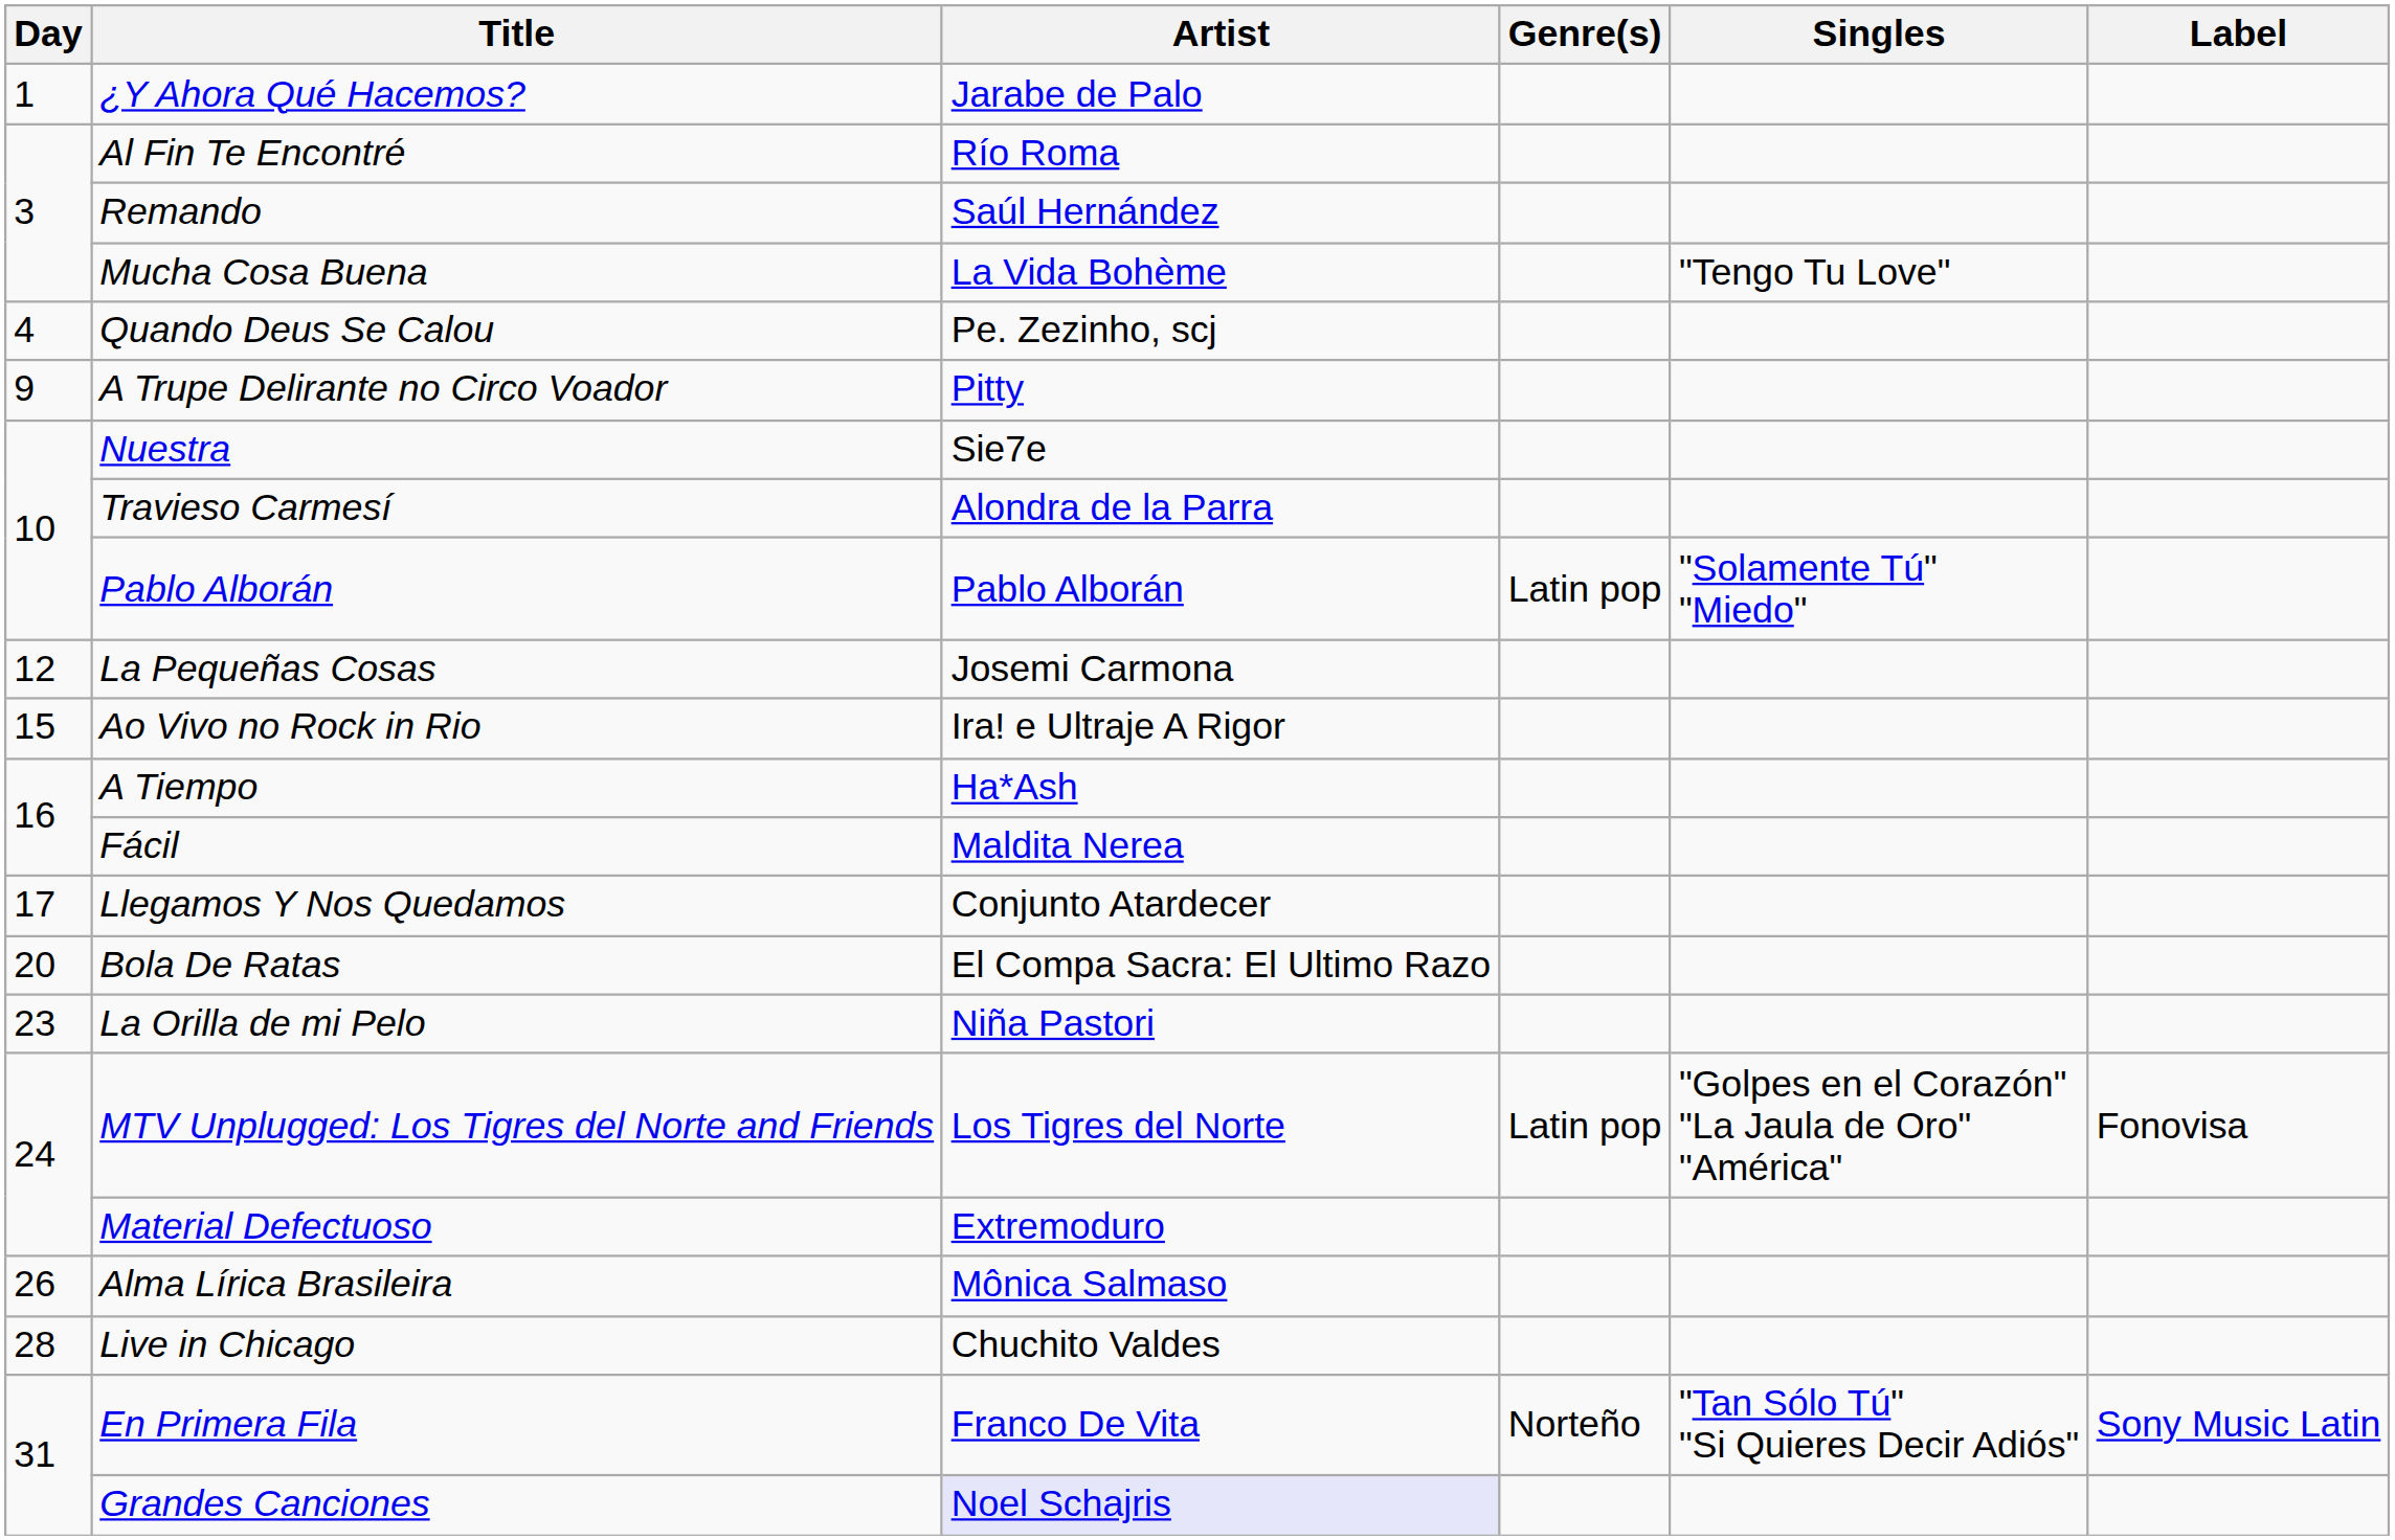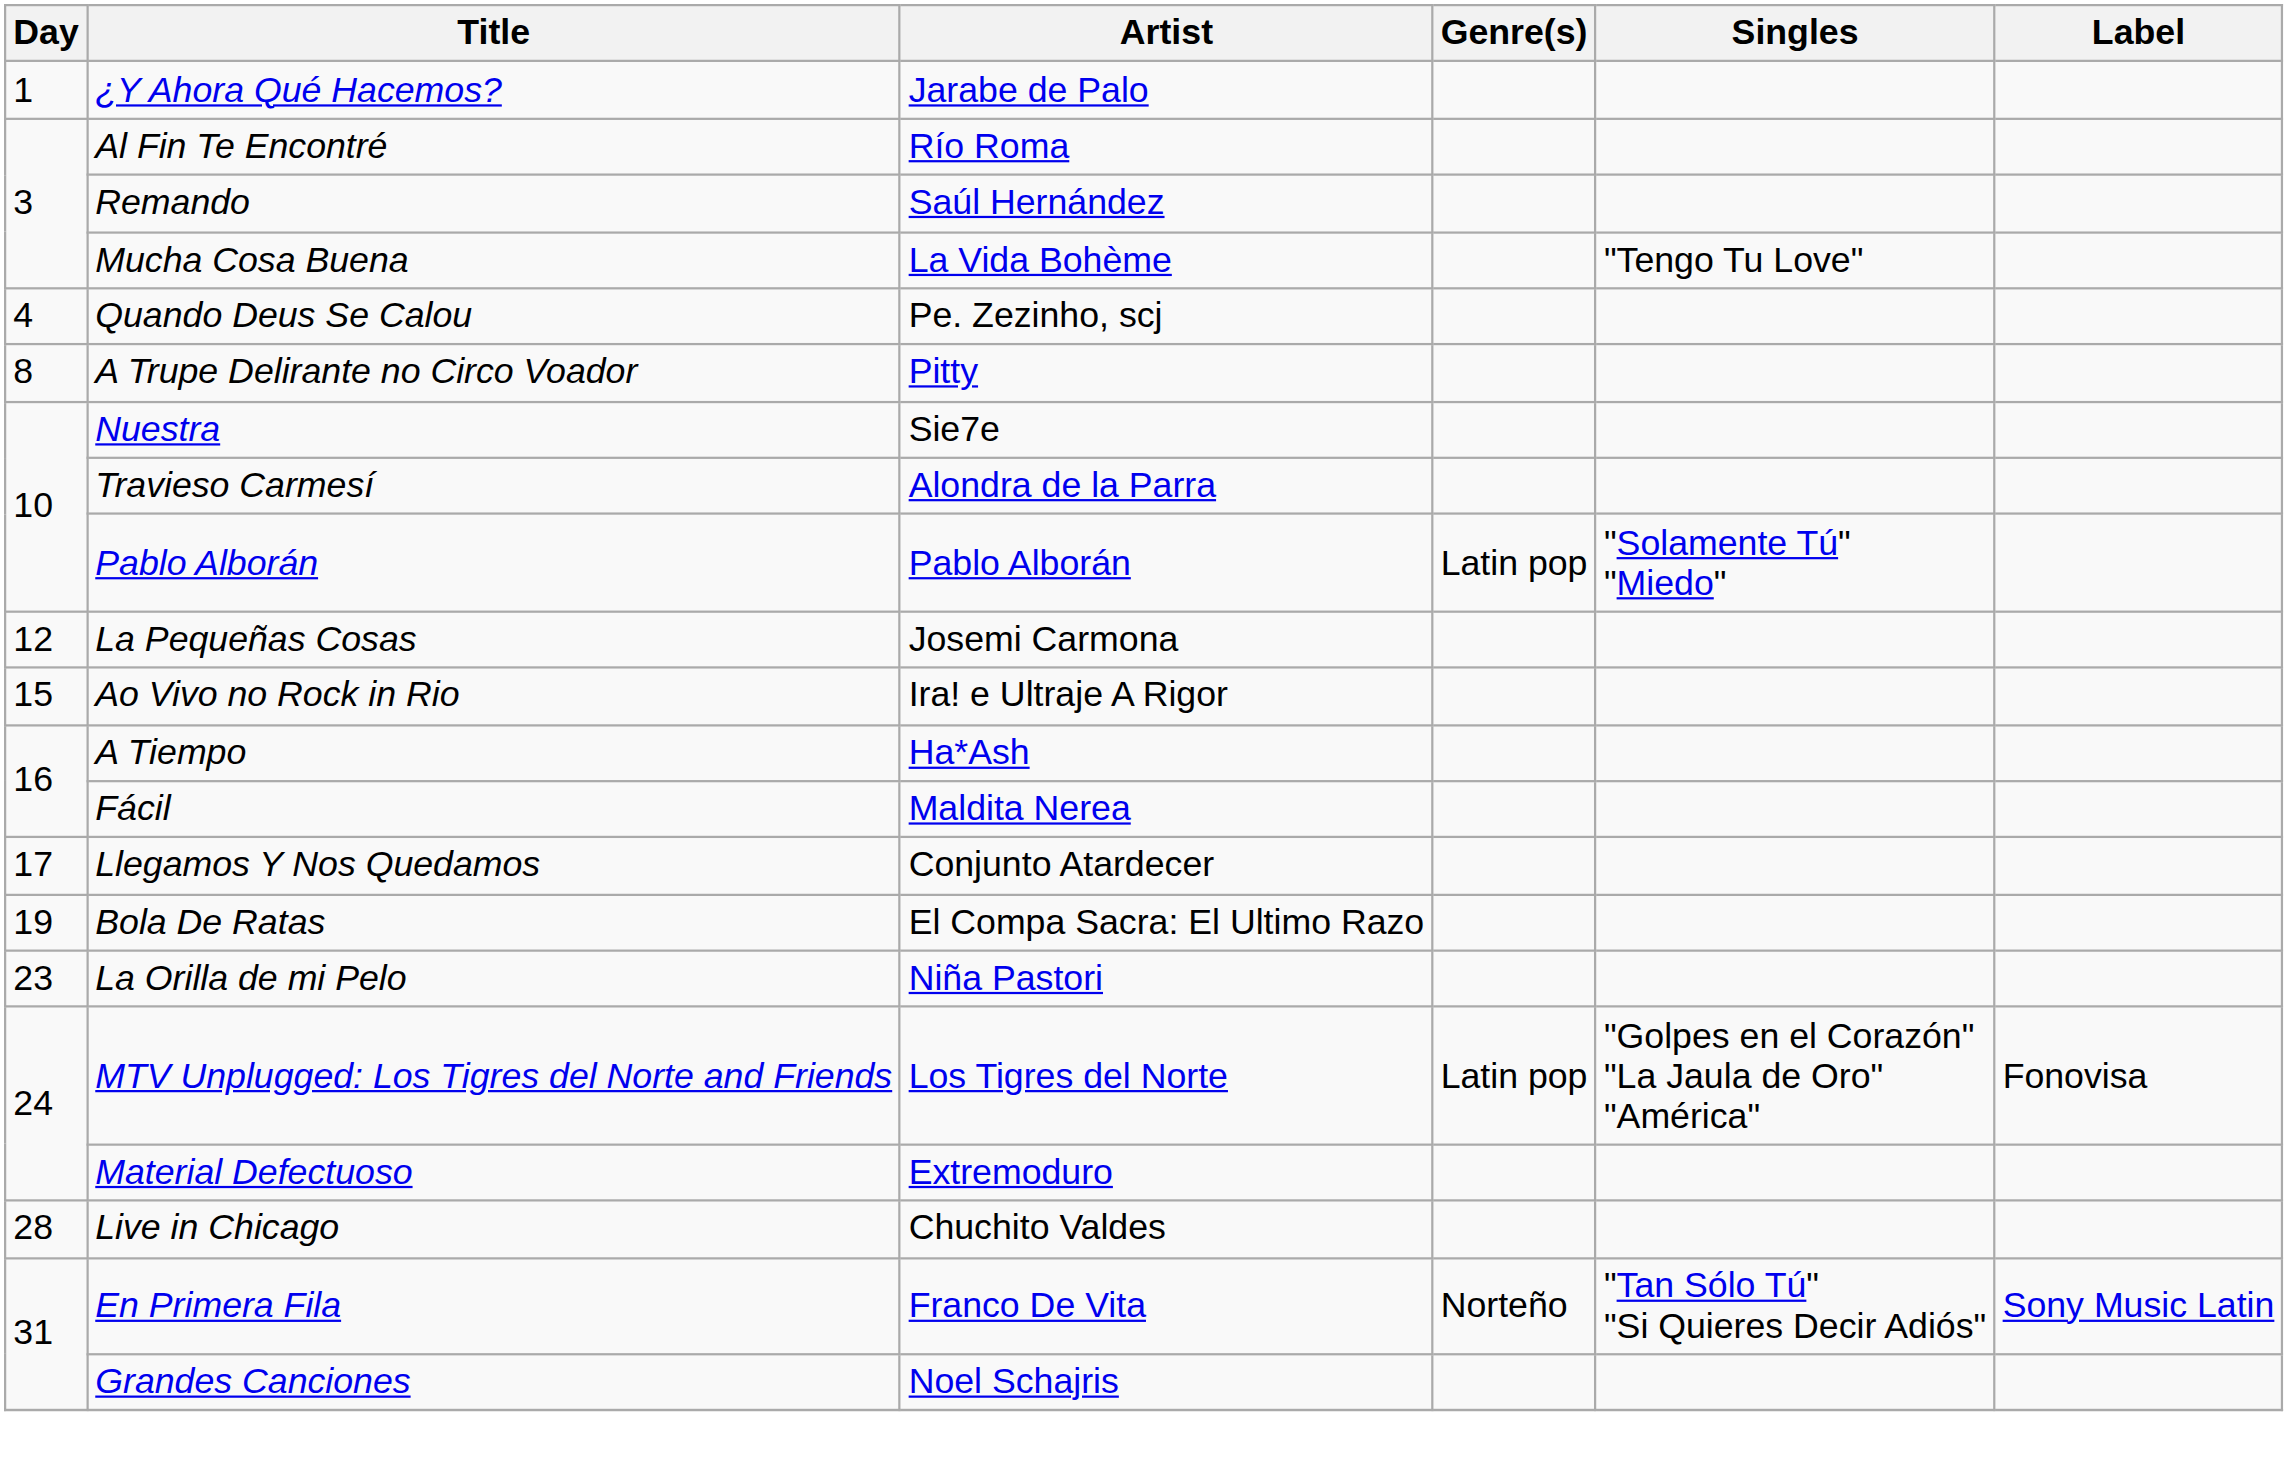A Trupe Delirante no Circo Voador | Day: 9 -> 8
Bola De Ratas | Day: 20 -> 19
- row: 26 | Alma Lírica Brasileira | Mônica Salmaso
Grandes Canciones | Artist: lavender background -> no background
